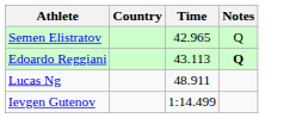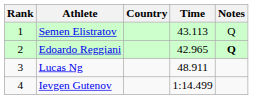+ column: Rank | 1 | 2 | 3 | 4
Semen Elistratov | Time: 42.965 -> 43.113
Edoardo Reggiani | Time: 43.113 -> 42.965
